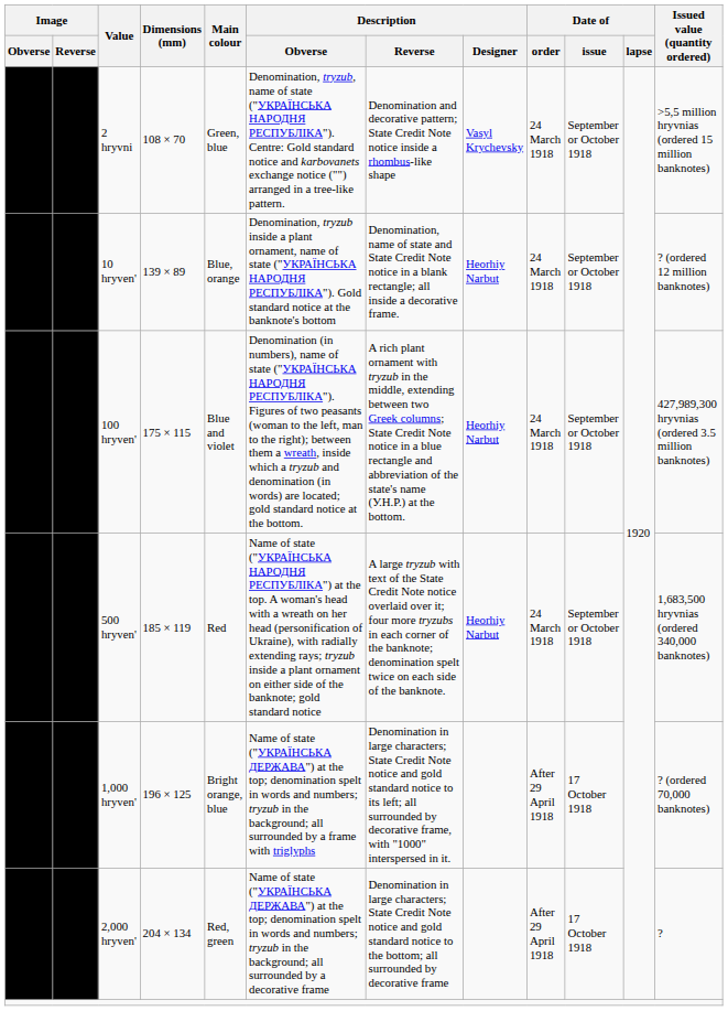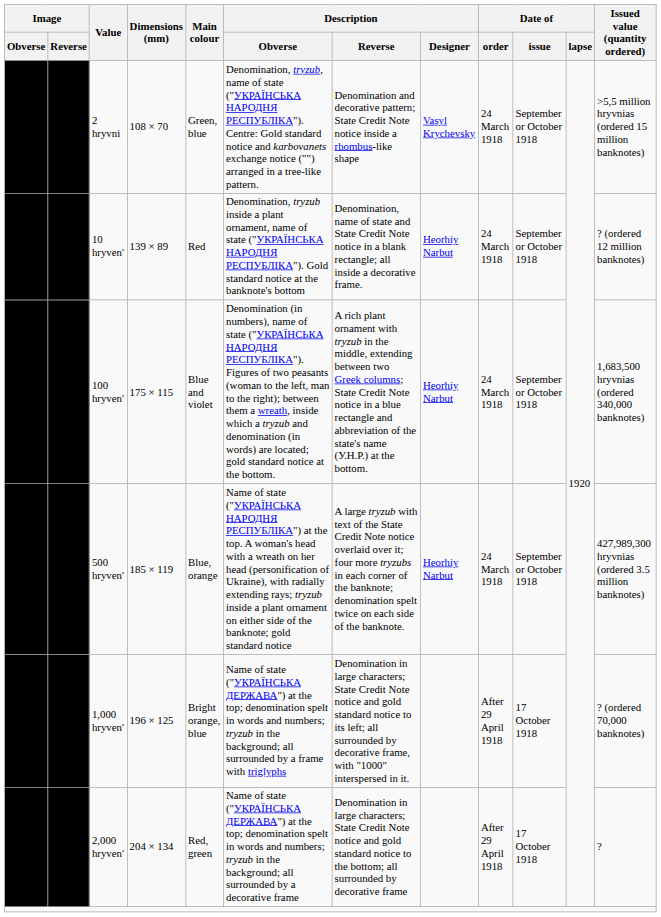10 hryven' | Main colour: Blue, orange -> Red
100 hryven' | Issued value (quantity ordered): 427,989,300 hryvnias (ordered 3.5 million banknotes) -> 1,683,500 hryvnias (ordered 340,000 banknotes)
500 hryven' | Main colour: Red -> Blue, orange
500 hryven' | Issued value (quantity ordered): 1,683,500 hryvnias (ordered 340,000 banknotes) -> 427,989,300 hryvnias (ordered 3.5 million banknotes)
